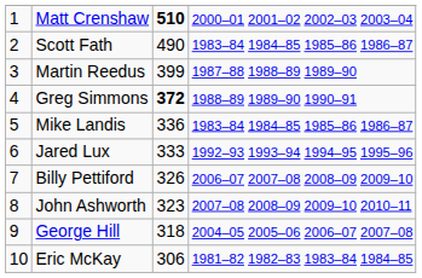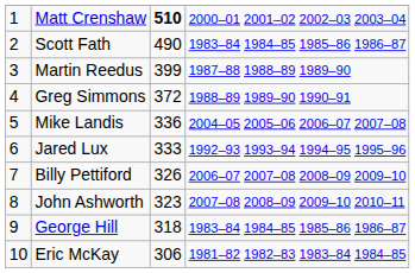Greg Simmons | column 3: bold -> normal
Mike Landis | column 4: 1983–84 1984–85 1985–86 1986–87 -> 2004–05 2005–06 2006–07 2007–08
George Hill | column 4: 2004–05 2005–06 2006–07 2007–08 -> 1983–84 1984–85 1985–86 1986–87
